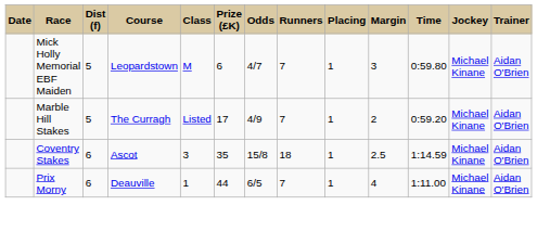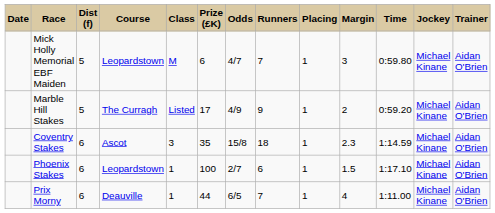Marble Hill Stakes | Runners: 7 -> 9
Coventry Stakes | Margin: 2.5 -> 2.3
+ row: Phoenix Stakes | 6 | Leopardstown | 1 | 100 | 2/7 | 6 | 1 | 1.5 | 1:17.10 | Michael Kinane | Aidan O'Brien
